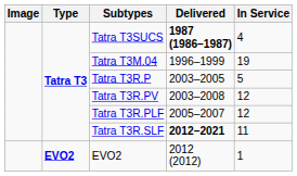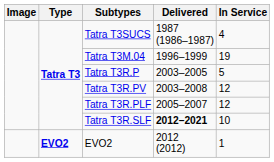Tatra T3SUCS | Delivered: bold -> normal
Tatra T3R.SLF | In Service: 11 -> 10
